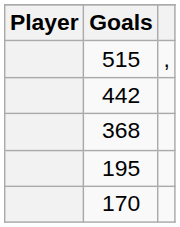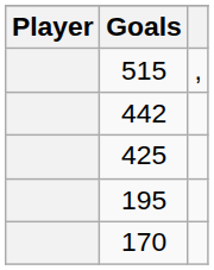+ row: 425
- row: 368
